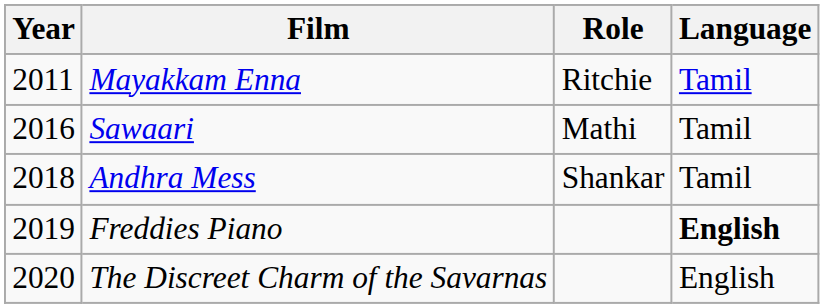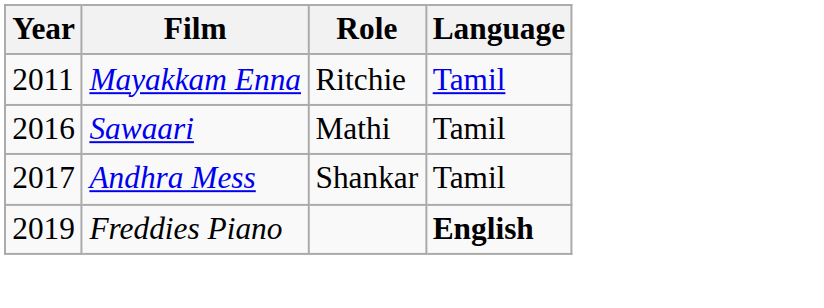Andhra Mess | Year: 2018 -> 2017
- row: 2020 | The Discreet Charm of the Savarnas | English
